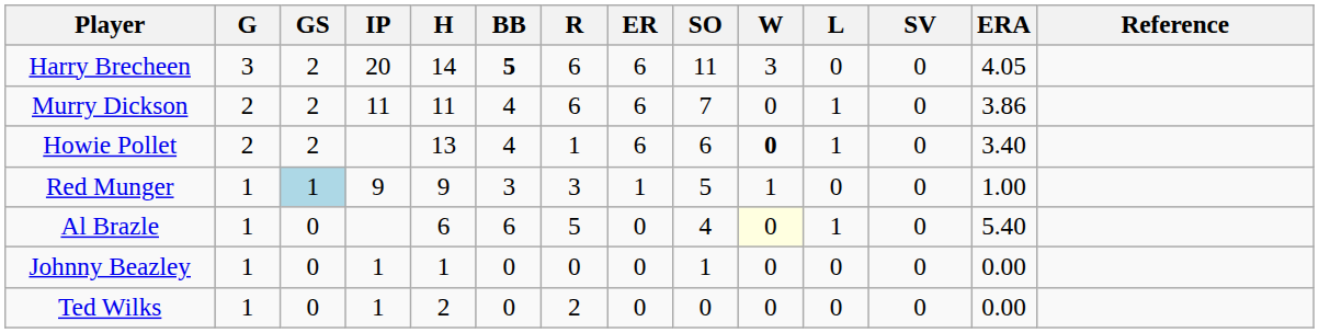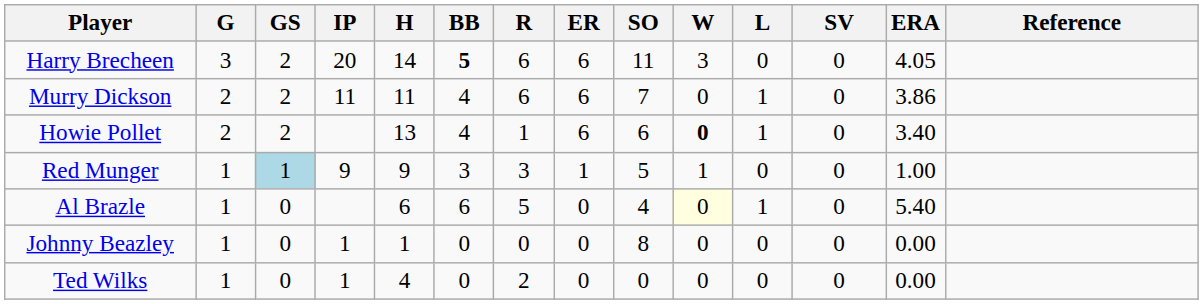Johnny Beazley | SO: 1 -> 8
Ted Wilks | H: 2 -> 4
